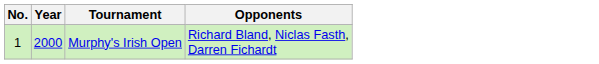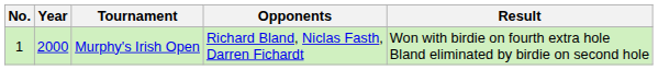+ column: Result | Won with birdie on fourth extra hole Bland eliminated by birdie on second hole
